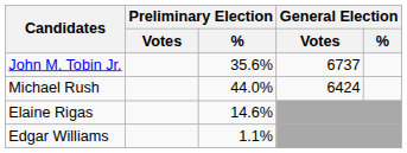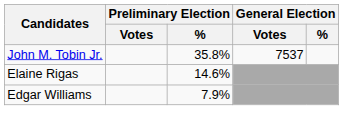John M. Tobin Jr. | Preliminary Election / %: 35.6% -> 35.8%
John M. Tobin Jr. | General Election / Votes: 6737 -> 7537
- row: Michael Rush | 44.0% | 6424
Edgar Williams | Preliminary Election / %: 1.1% -> 7.9%
